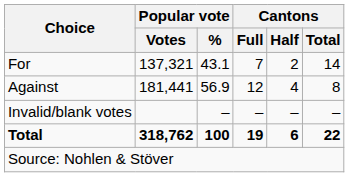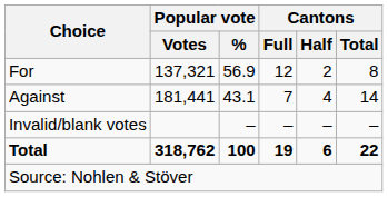For | Popular vote / %: 43.1 -> 56.9
For | Cantons / Full: 7 -> 12
For | Cantons / Total: 14 -> 8
Against | Popular vote / %: 56.9 -> 43.1
Against | Cantons / Full: 12 -> 7
Against | Cantons / Total: 8 -> 14
